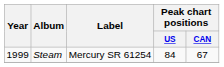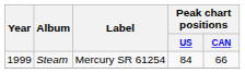Steam | Peak chart positions / CAN: 67 -> 66
